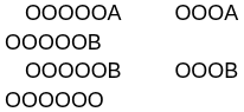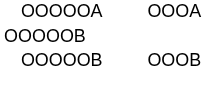- row: OOOOOO
